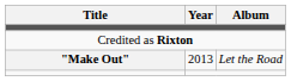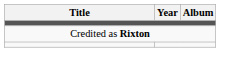- row: "Make Out" | 2013 | Let the Road
